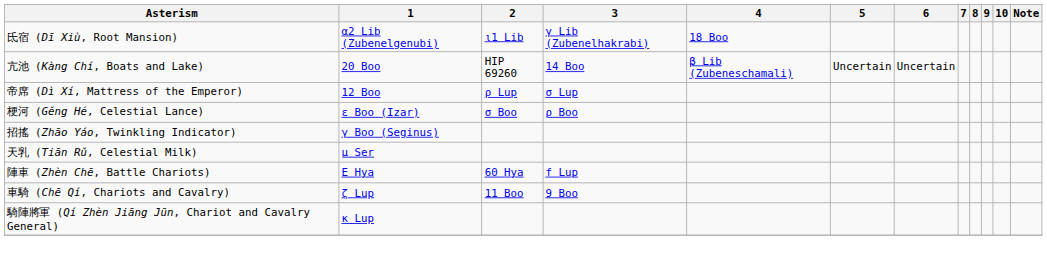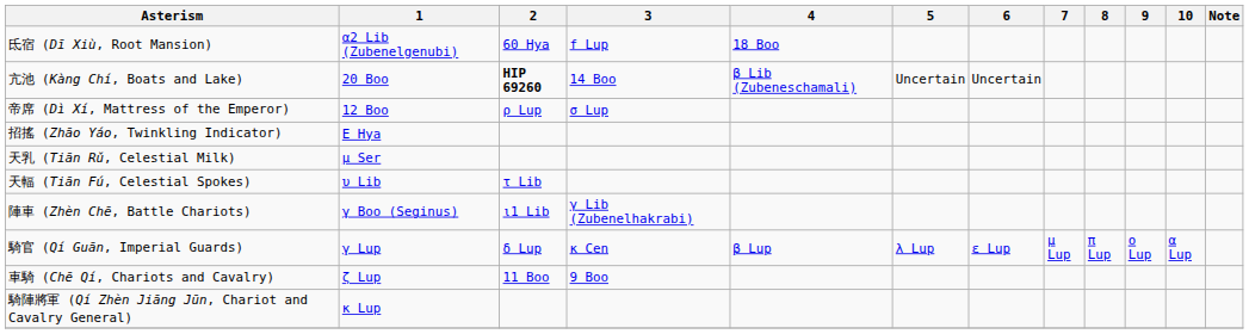氐宿 (Dī Xiù, Root Mansion) | 2: ι1 Lib -> 60 Hya
氐宿 (Dī Xiù, Root Mansion) | 3: γ Lib (Zubenelhakrabi) -> f Lup
亢池 (Kàng Chí, Boats and Lake) | 2: normal -> bold
- row: 梗河 (Gěng Hé, Celestial Lance) | ε Boo (Izar) | σ Boo | ρ Boo
招搖 (Zhāo Yáo, Twinkling Indicator) | 1: γ Boo (Seginus) -> E Hya
+ row: 天輻 (Tiān Fú, Celestial Spokes) | υ Lib | τ Lib
陣車 (Zhèn Chē, Battle Chariots) | 1: E Hya -> γ Boo (Seginus)
陣車 (Zhèn Chē, Battle Chariots) | 2: 60 Hya -> ι1 Lib
陣車 (Zhèn Chē, Battle Chariots) | 3: f Lup -> γ Lib (Zubenelhakrabi)
+ row: 騎官 (Qí Guān, Imperial Guards) | γ Lup | δ Lup | κ Cen | β Lup | λ Lup | ε Lup | μ Lup | π Lup | ο Lup | α Lup
